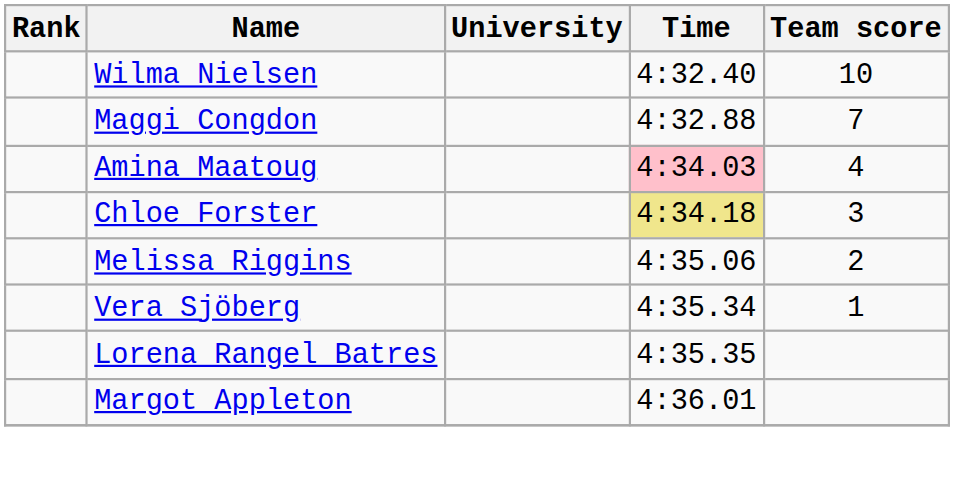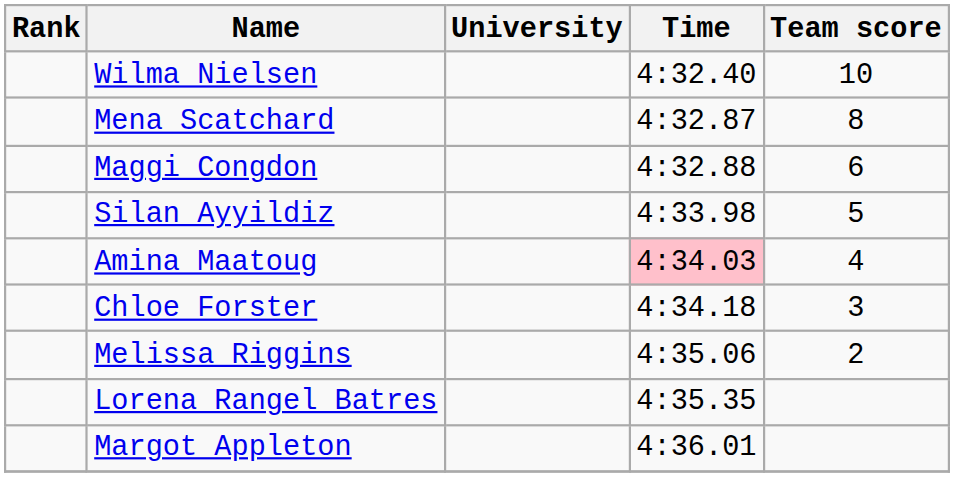+ row: Mena Scatchard | 4:32.87 | 8
Maggi Congdon | Team score: 7 -> 6
+ row: Silan Ayyildiz | 4:33.98 | 5
Chloe Forster | Time: khaki background -> no background
- row: Vera Sjöberg | 4:35.34 | 1
